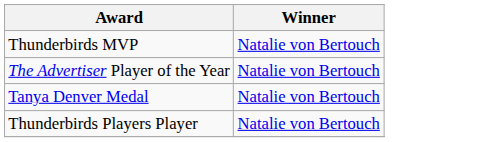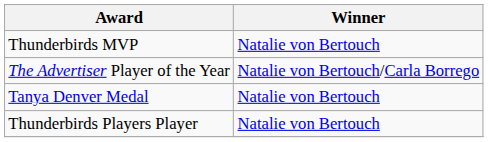The Advertiser Player of the Year | Winner: Natalie von Bertouch -> Natalie von Bertouch/Carla Borrego
